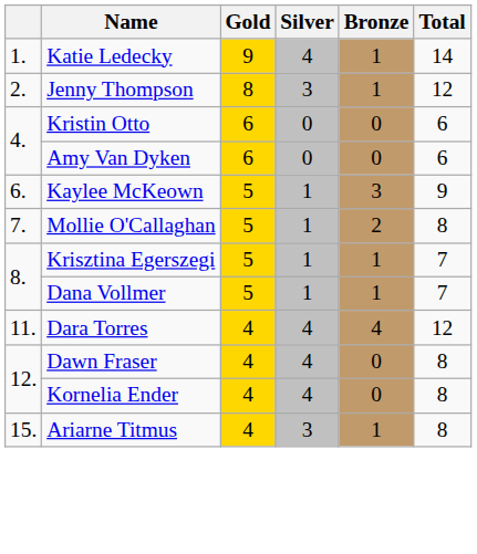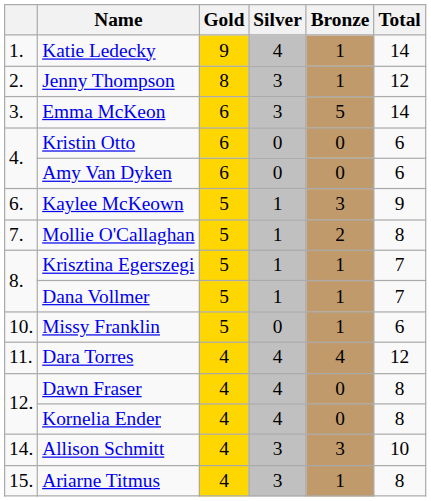+ row: 3. | Emma McKeon | 6 | 3 | 5 | 14
+ row: 10. | Missy Franklin | 5 | 0 | 1 | 6
+ row: 14. | Allison Schmitt | 4 | 3 | 3 | 10
